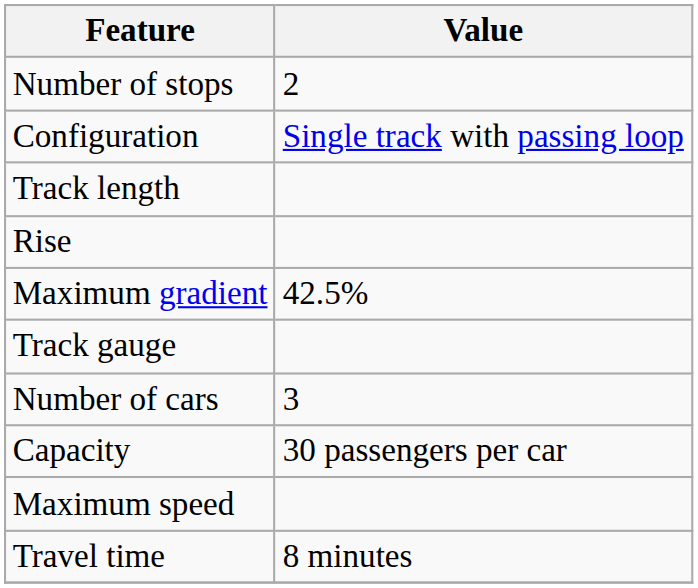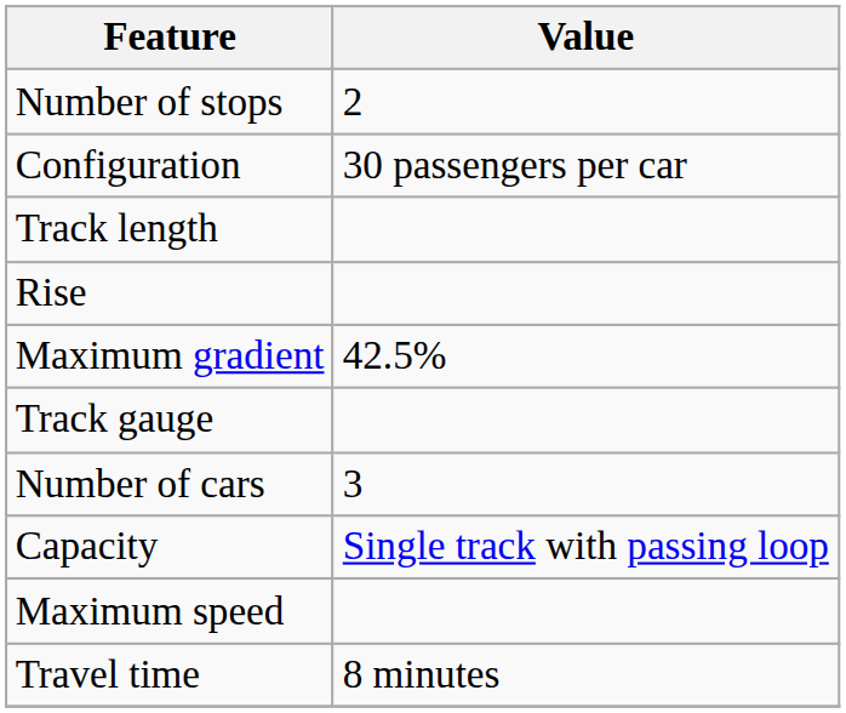Configuration | Value: Single track with passing loop -> 30 passengers per car
Capacity | Value: 30 passengers per car -> Single track with passing loop
